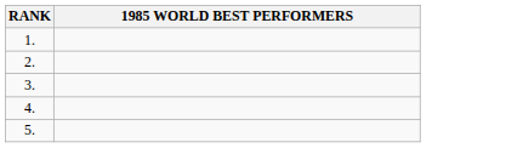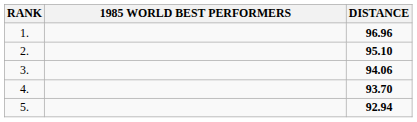+ column: DISTANCE | 96.96 | 95.10 | 94.06 | 93.70 | 92.94
